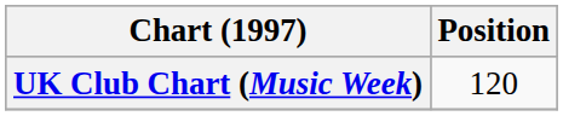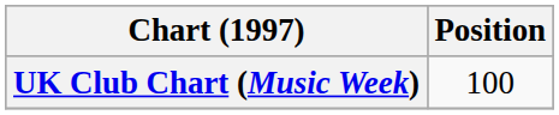UK Club Chart (Music Week) | Position: 120 -> 100
